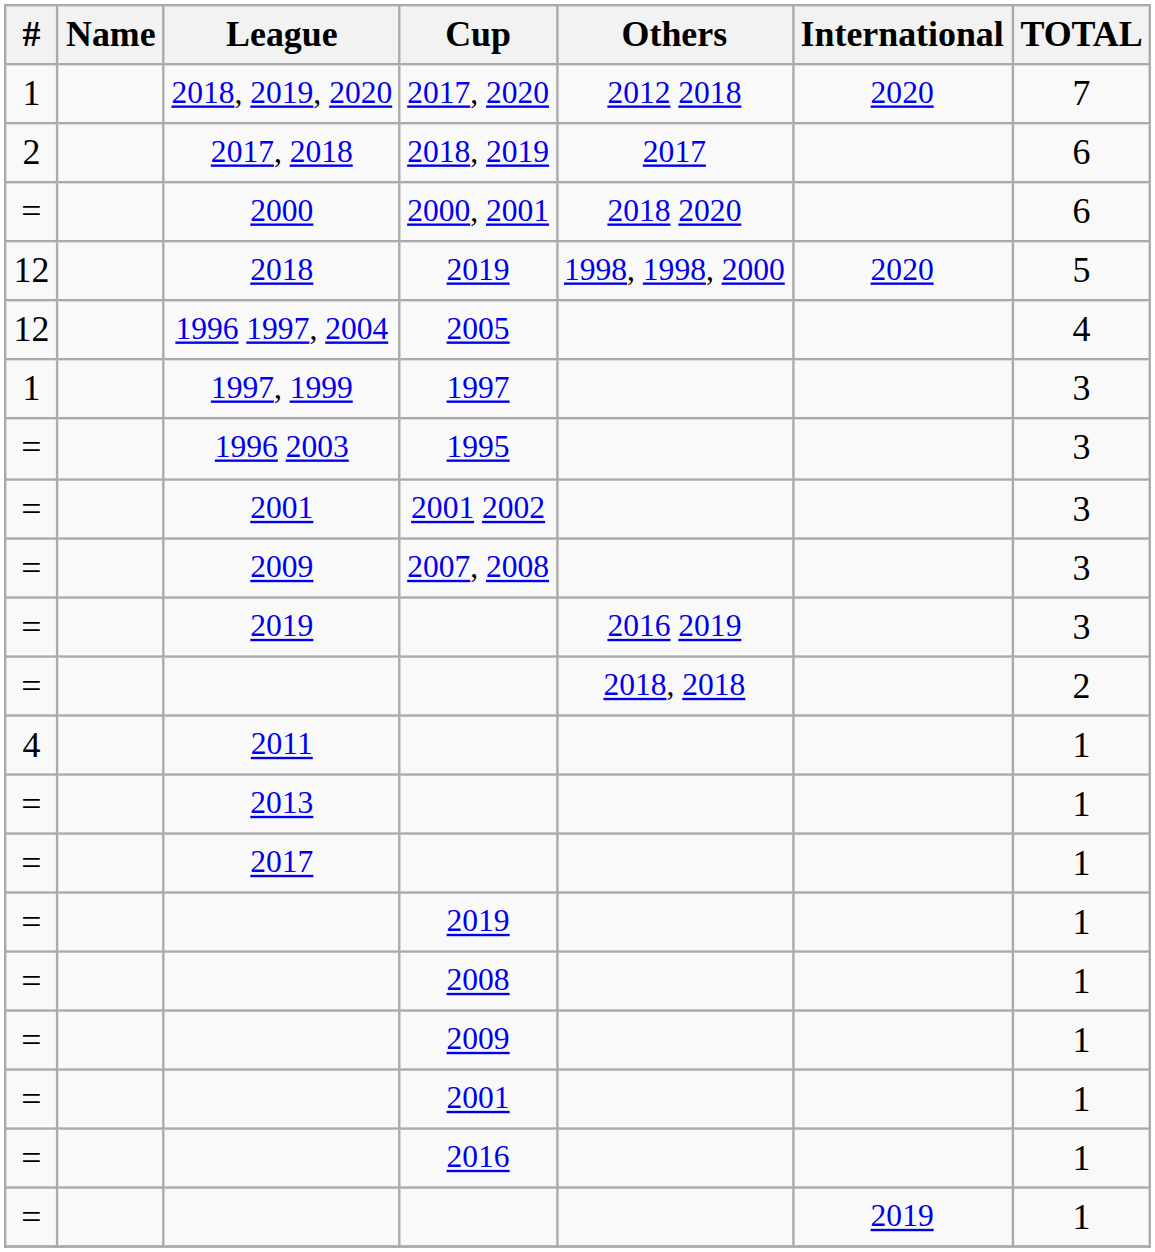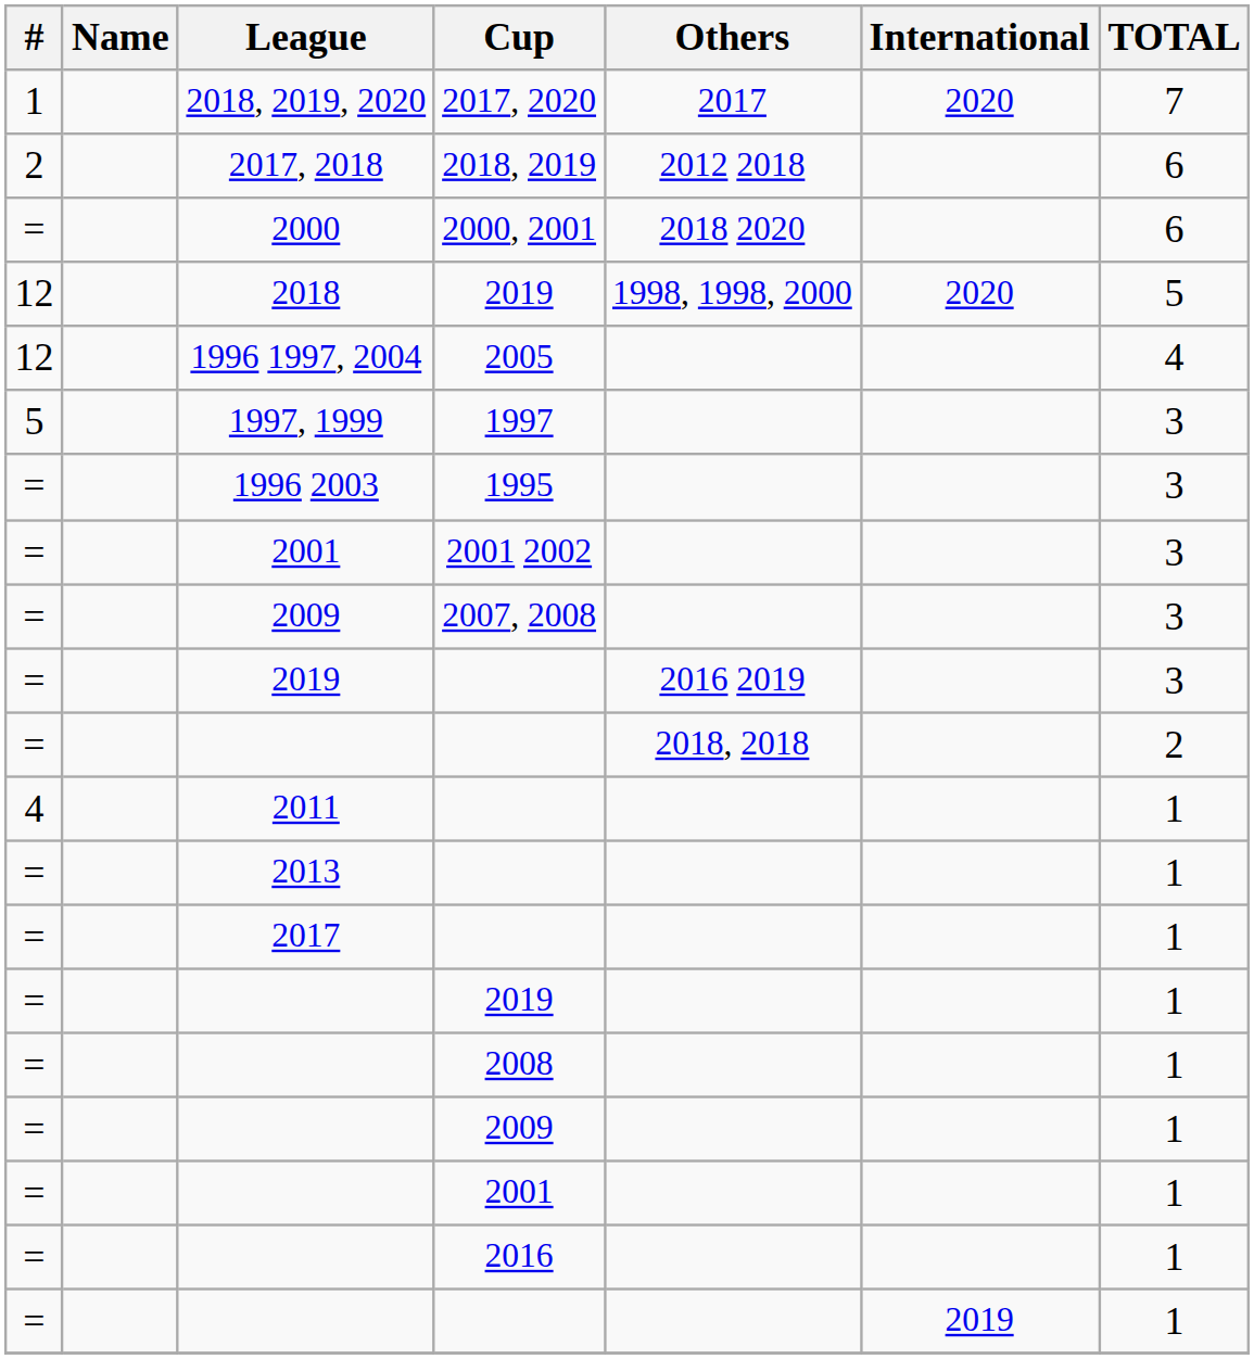2018, 2019, 2020 | Others: 2012 2018 -> 2017
2017, 2018 | Others: 2017 -> 2012 2018
1997, 1999 | #: 1 -> 5
